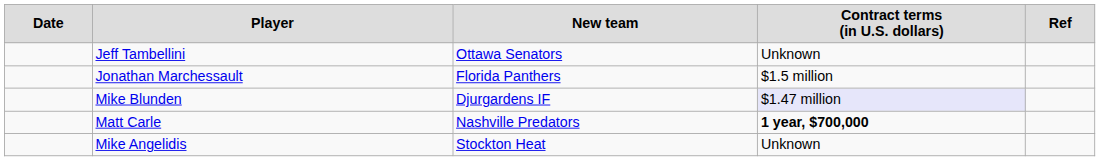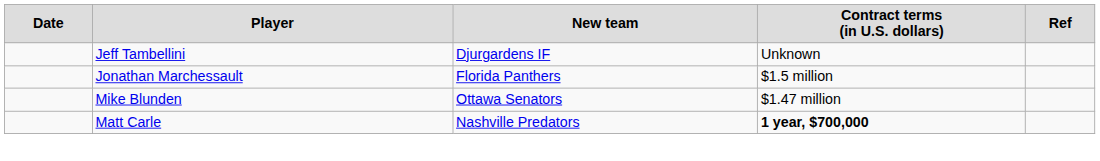Jeff Tambellini | column 3: Ottawa Senators -> Djurgardens IF
Mike Blunden | column 3: Djurgardens IF -> Ottawa Senators
Mike Blunden | column 4: lavender background -> no background
- row: Mike Angelidis | Stockton Heat | Unknown
